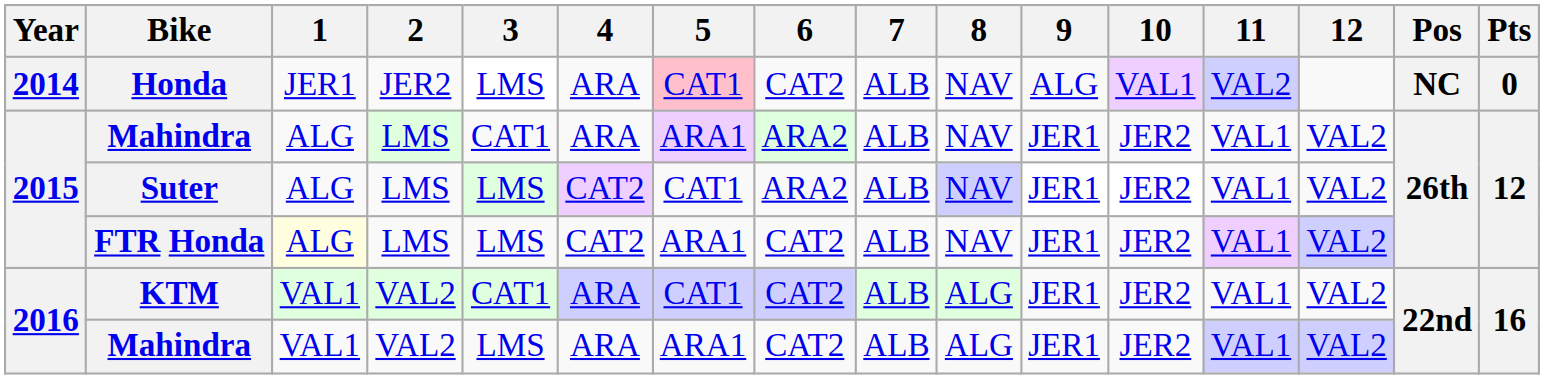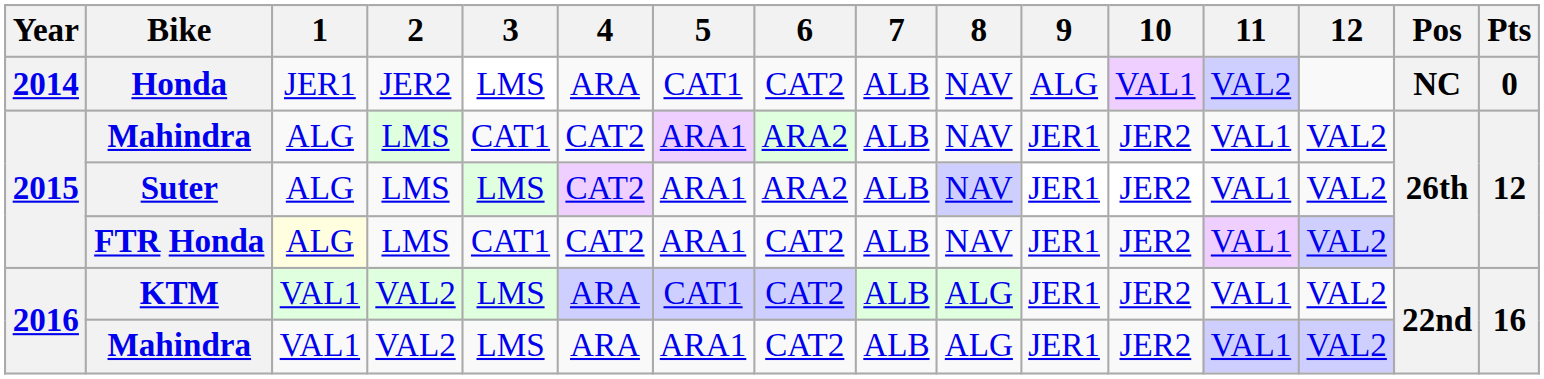Honda | 5: pink background -> no background
2015 / Mahindra | 4: ARA -> CAT2
Suter | 5: CAT1 -> ARA1
FTR Honda | 3: LMS -> CAT1
KTM | 3: CAT1 -> LMS
